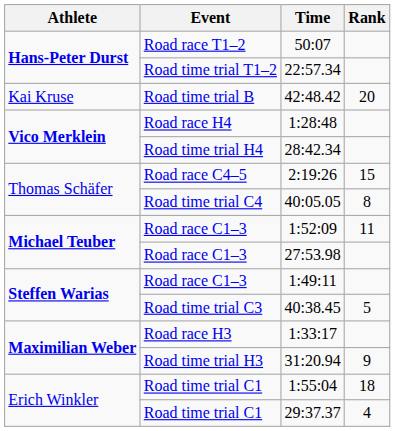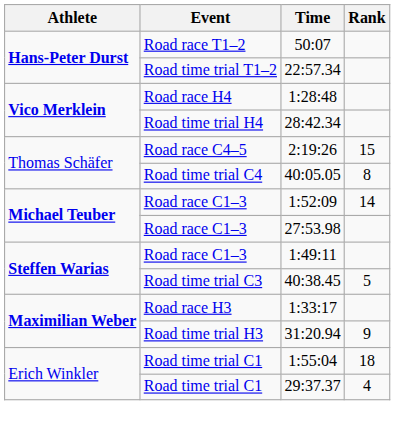- row: Kai Kruse | Road time trial B | 42:48.42 | 20
1:52:09 | Rank: 11 -> 14
